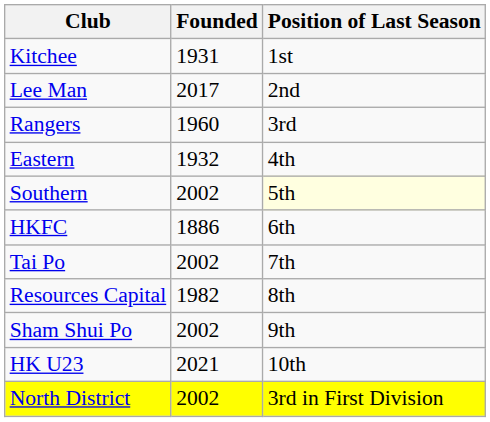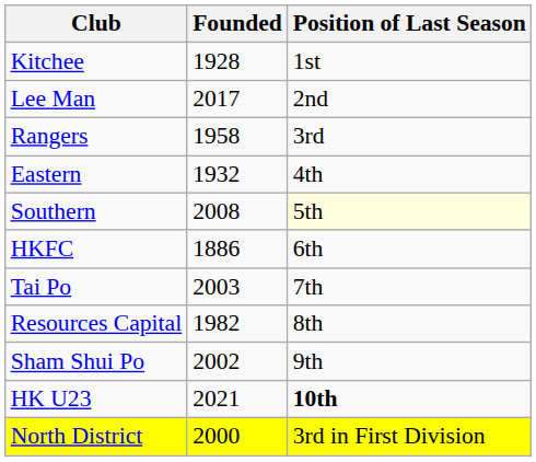Kitchee | Founded: 1931 -> 1928
Rangers | Founded: 1960 -> 1958
Southern | Founded: 2002 -> 2008
Tai Po | Founded: 2002 -> 2003
HK U23 | Position of Last Season: normal -> bold
North District | Founded: 2002 -> 2000
